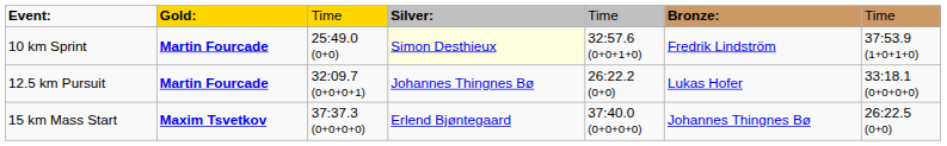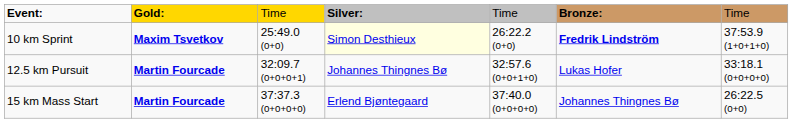10 km Sprint | column 2: Martin Fourcade -> Maxim Tsvetkov
10 km Sprint | column 5: 32:57.6 (0+0+1+0) -> 26:22.2 (0+0)
10 km Sprint | column 6: normal -> bold
12.5 km Pursuit | column 5: 26:22.2 (0+0) -> 32:57.6 (0+0+1+0)
15 km Mass Start | column 2: Maxim Tsvetkov -> Martin Fourcade
